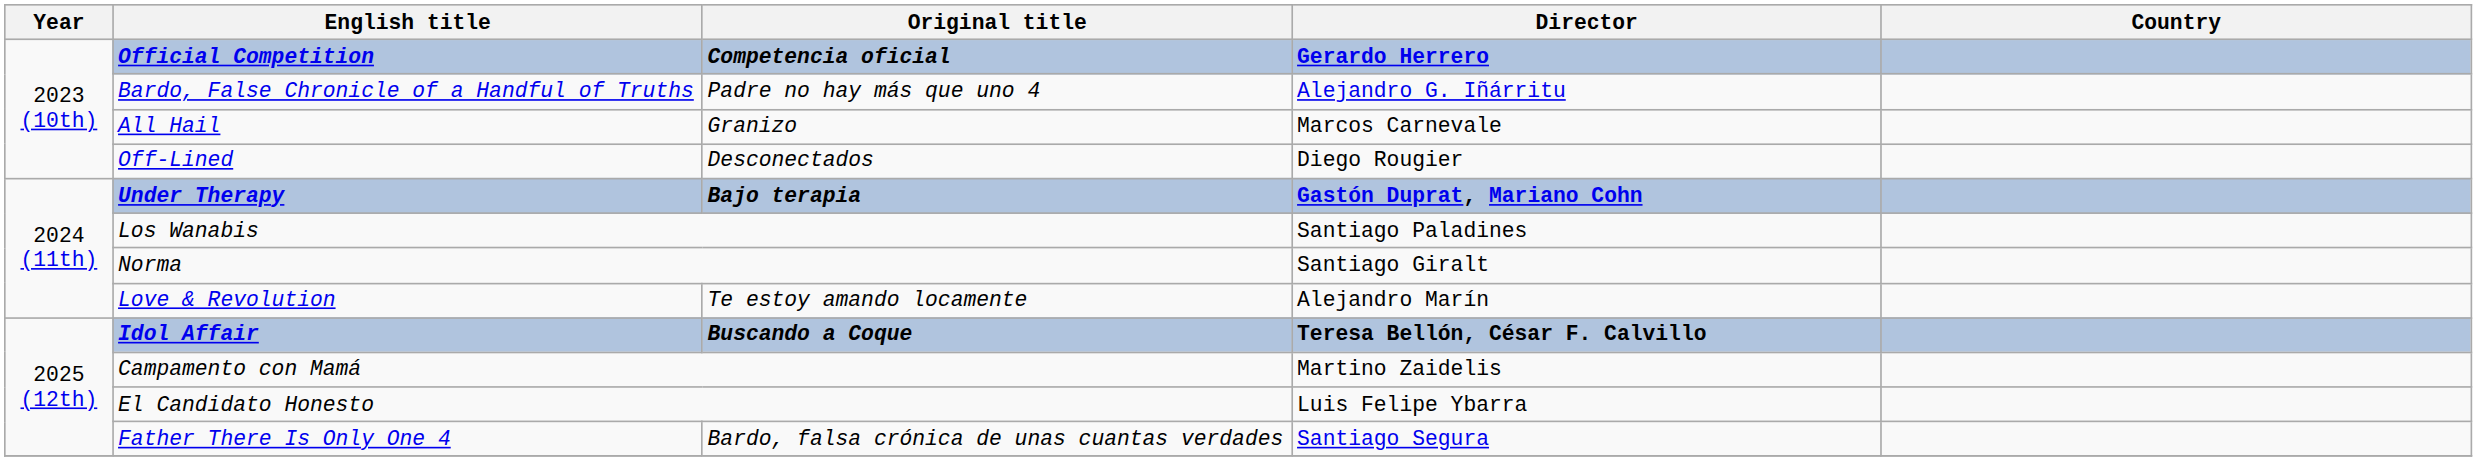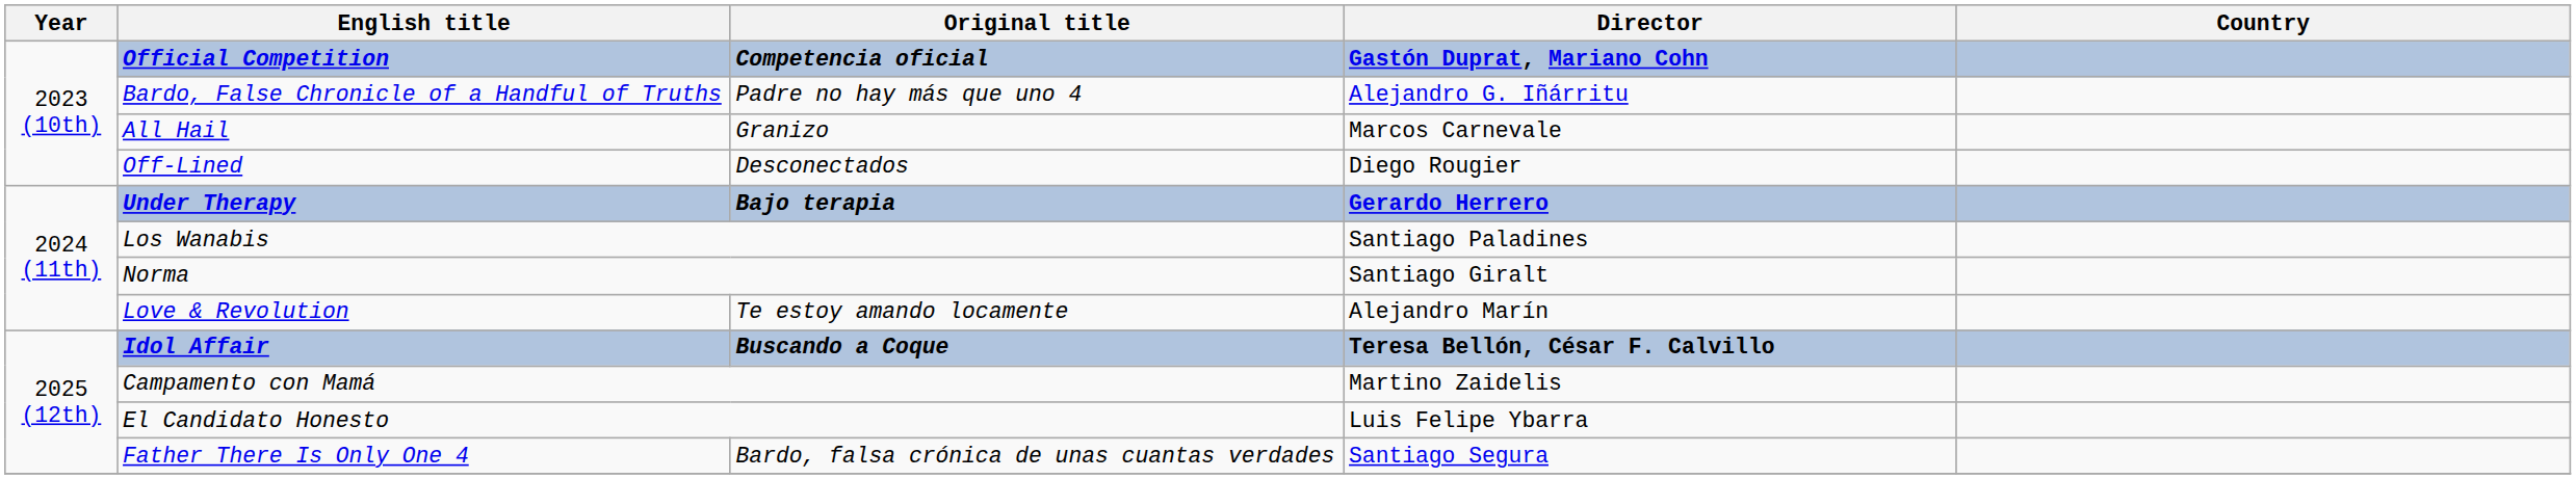Official Competition | Director: Gerardo Herrero -> Gastón Duprat, Mariano Cohn
Under Therapy | Director: Gastón Duprat, Mariano Cohn -> Gerardo Herrero
